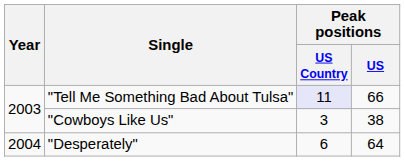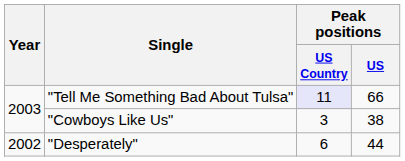"Desperately" | Year: 2004 -> 2002
"Desperately" | Peak positions / US: 64 -> 44
